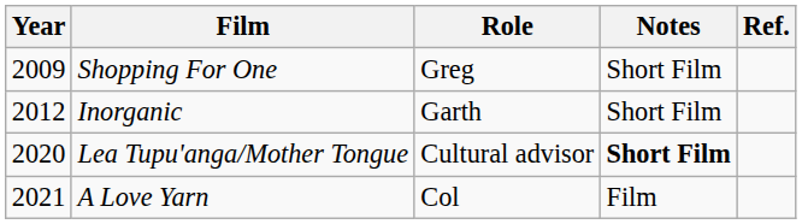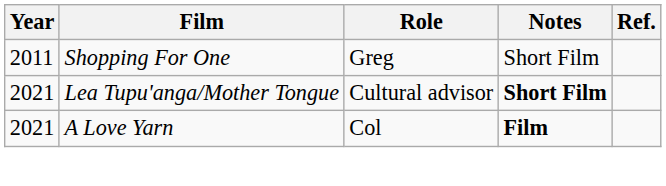Shopping For One | Year: 2009 -> 2011
- row: 2012 | Inorganic | Garth | Short Film
Lea Tupu'anga/Mother Tongue | Year: 2020 -> 2021
A Love Yarn | Notes: normal -> bold
